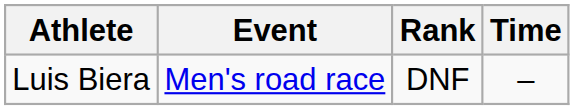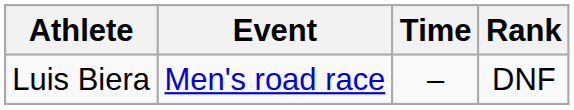columns swapped: Time <-> Rank
